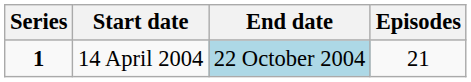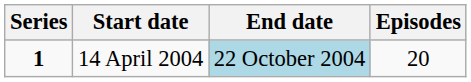14 April 2004 | Episodes: 21 -> 20
